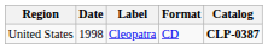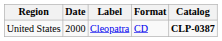United States | Date: 1998 -> 2000
